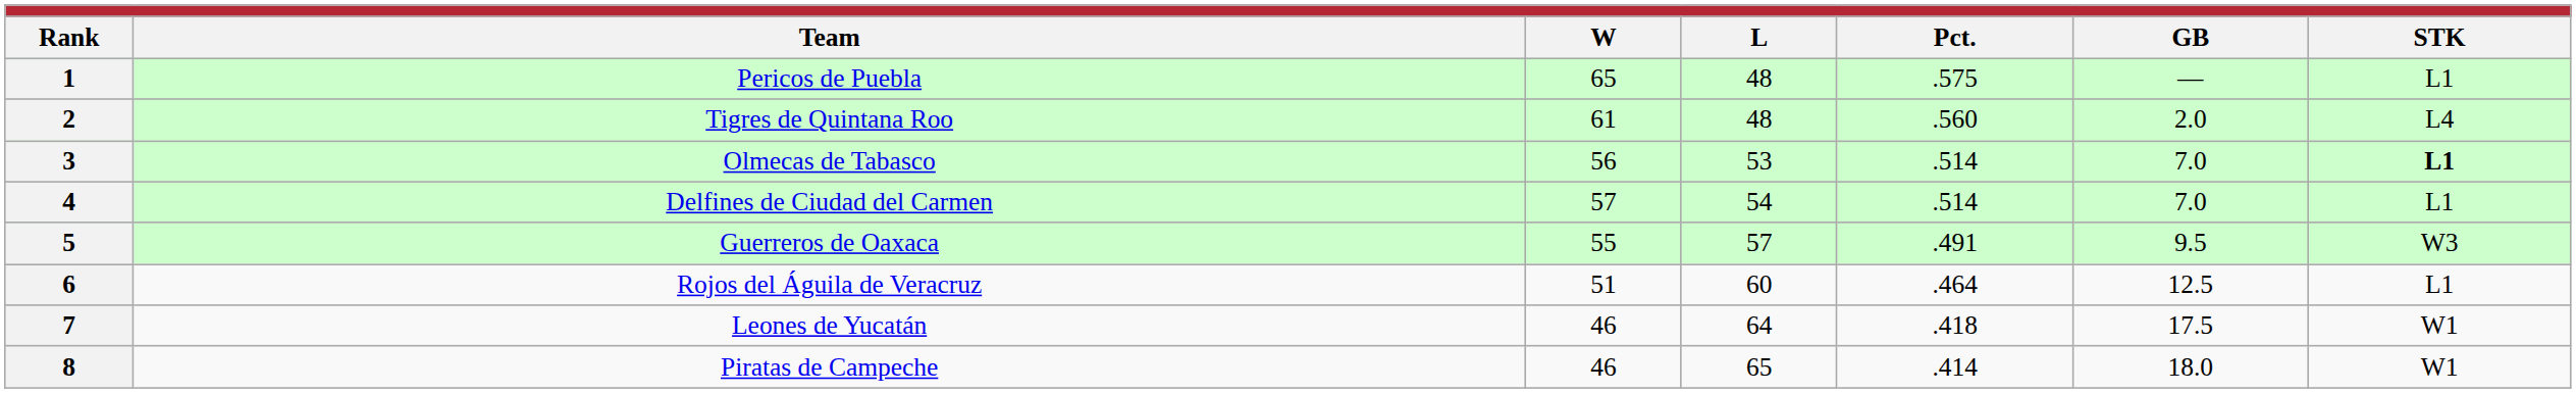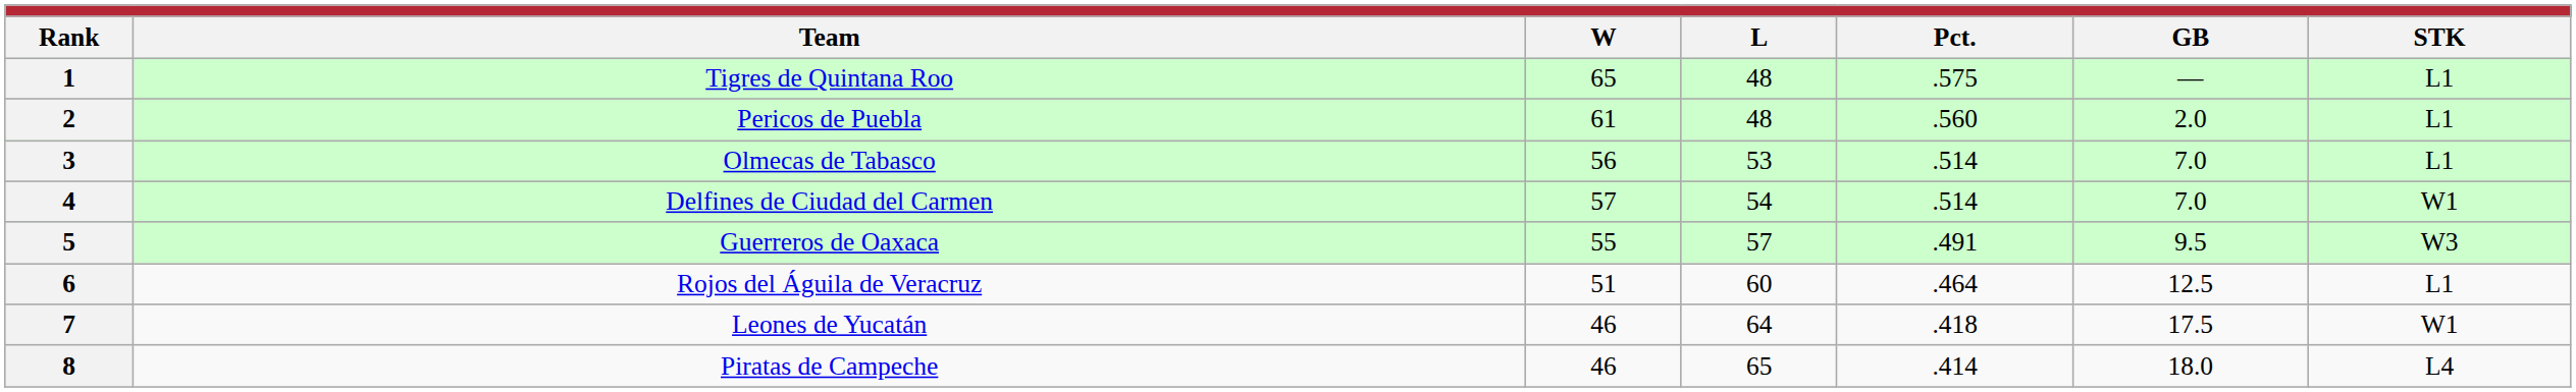1 | Team: Pericos de Puebla -> Tigres de Quintana Roo
2 | Team: Tigres de Quintana Roo -> Pericos de Puebla
2 | STK: L4 -> L1
3 | STK: bold -> normal
4 | STK: L1 -> W1
8 | STK: W1 -> L4
